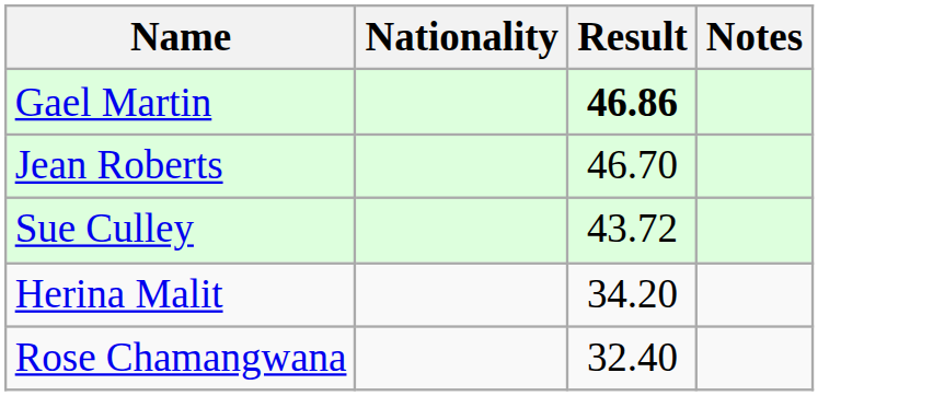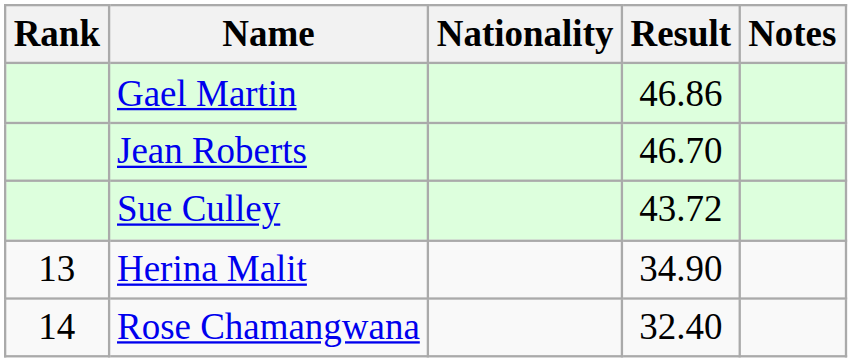+ column: Rank | 13 | 14
Gael Martin | Result: bold -> normal
Herina Malit | Result: 34.20 -> 34.90
